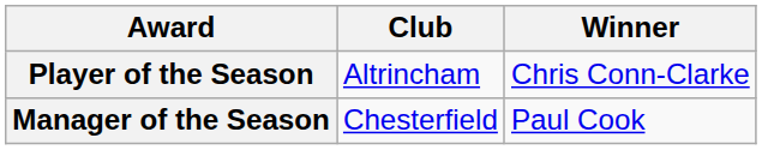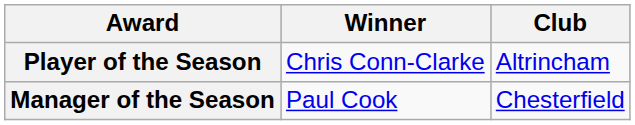columns swapped: Winner <-> Club
